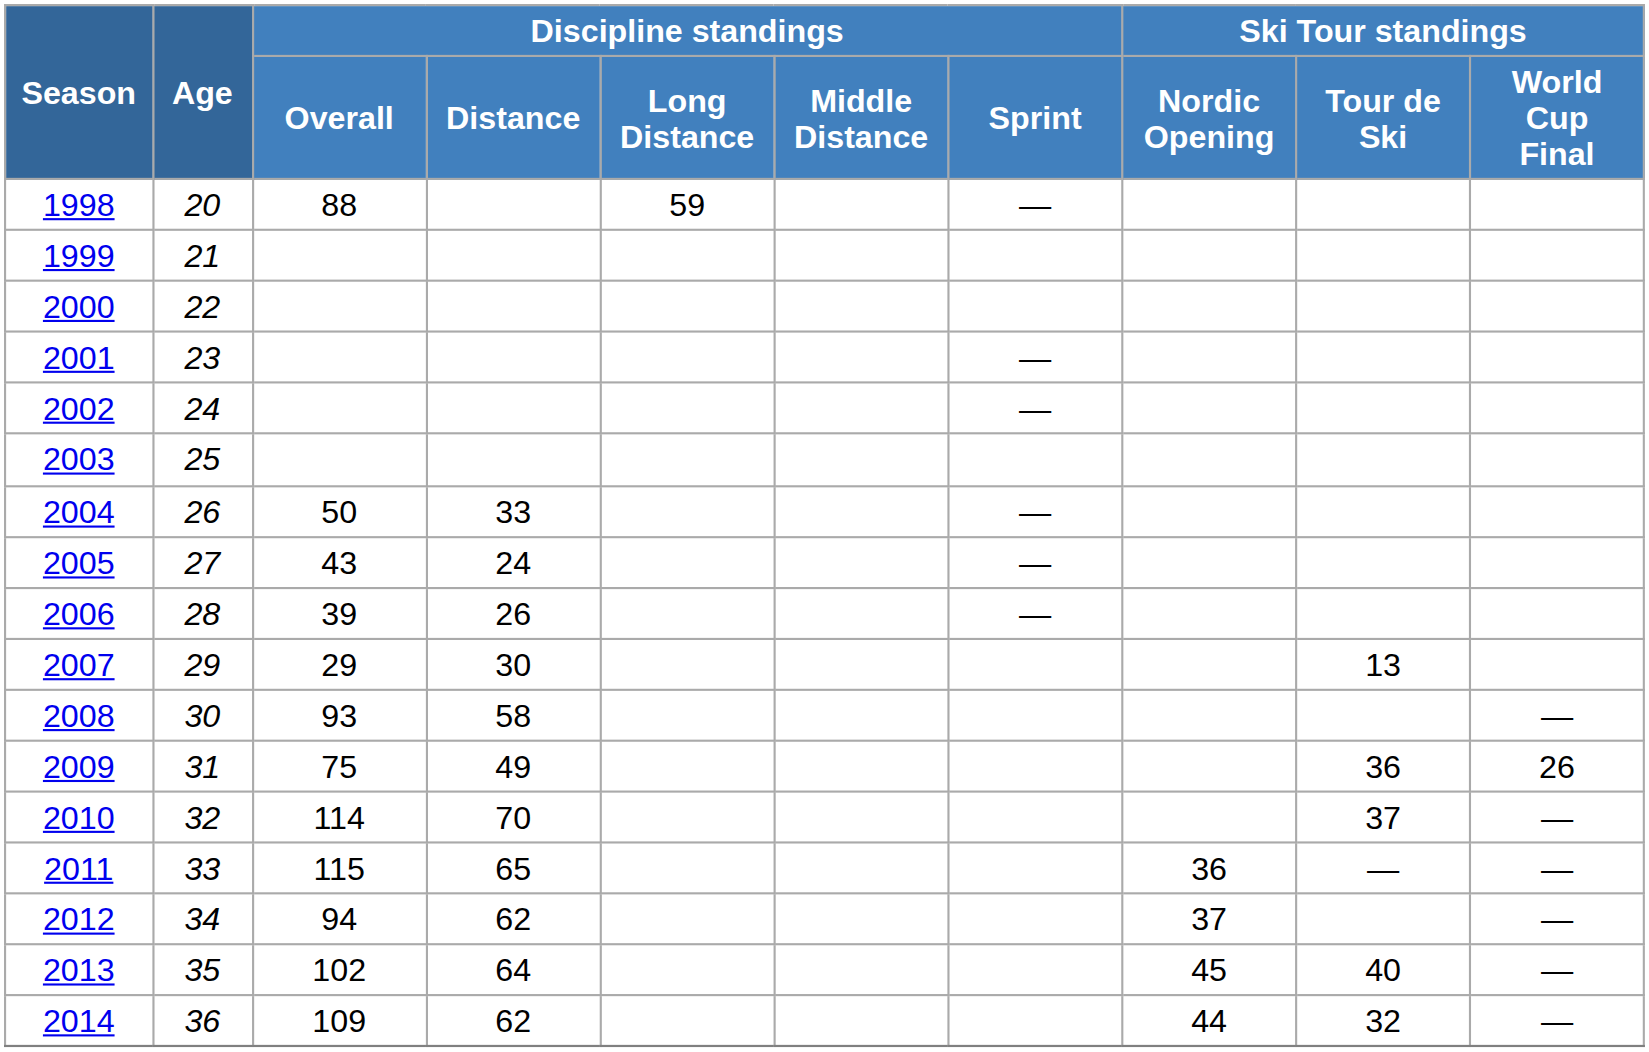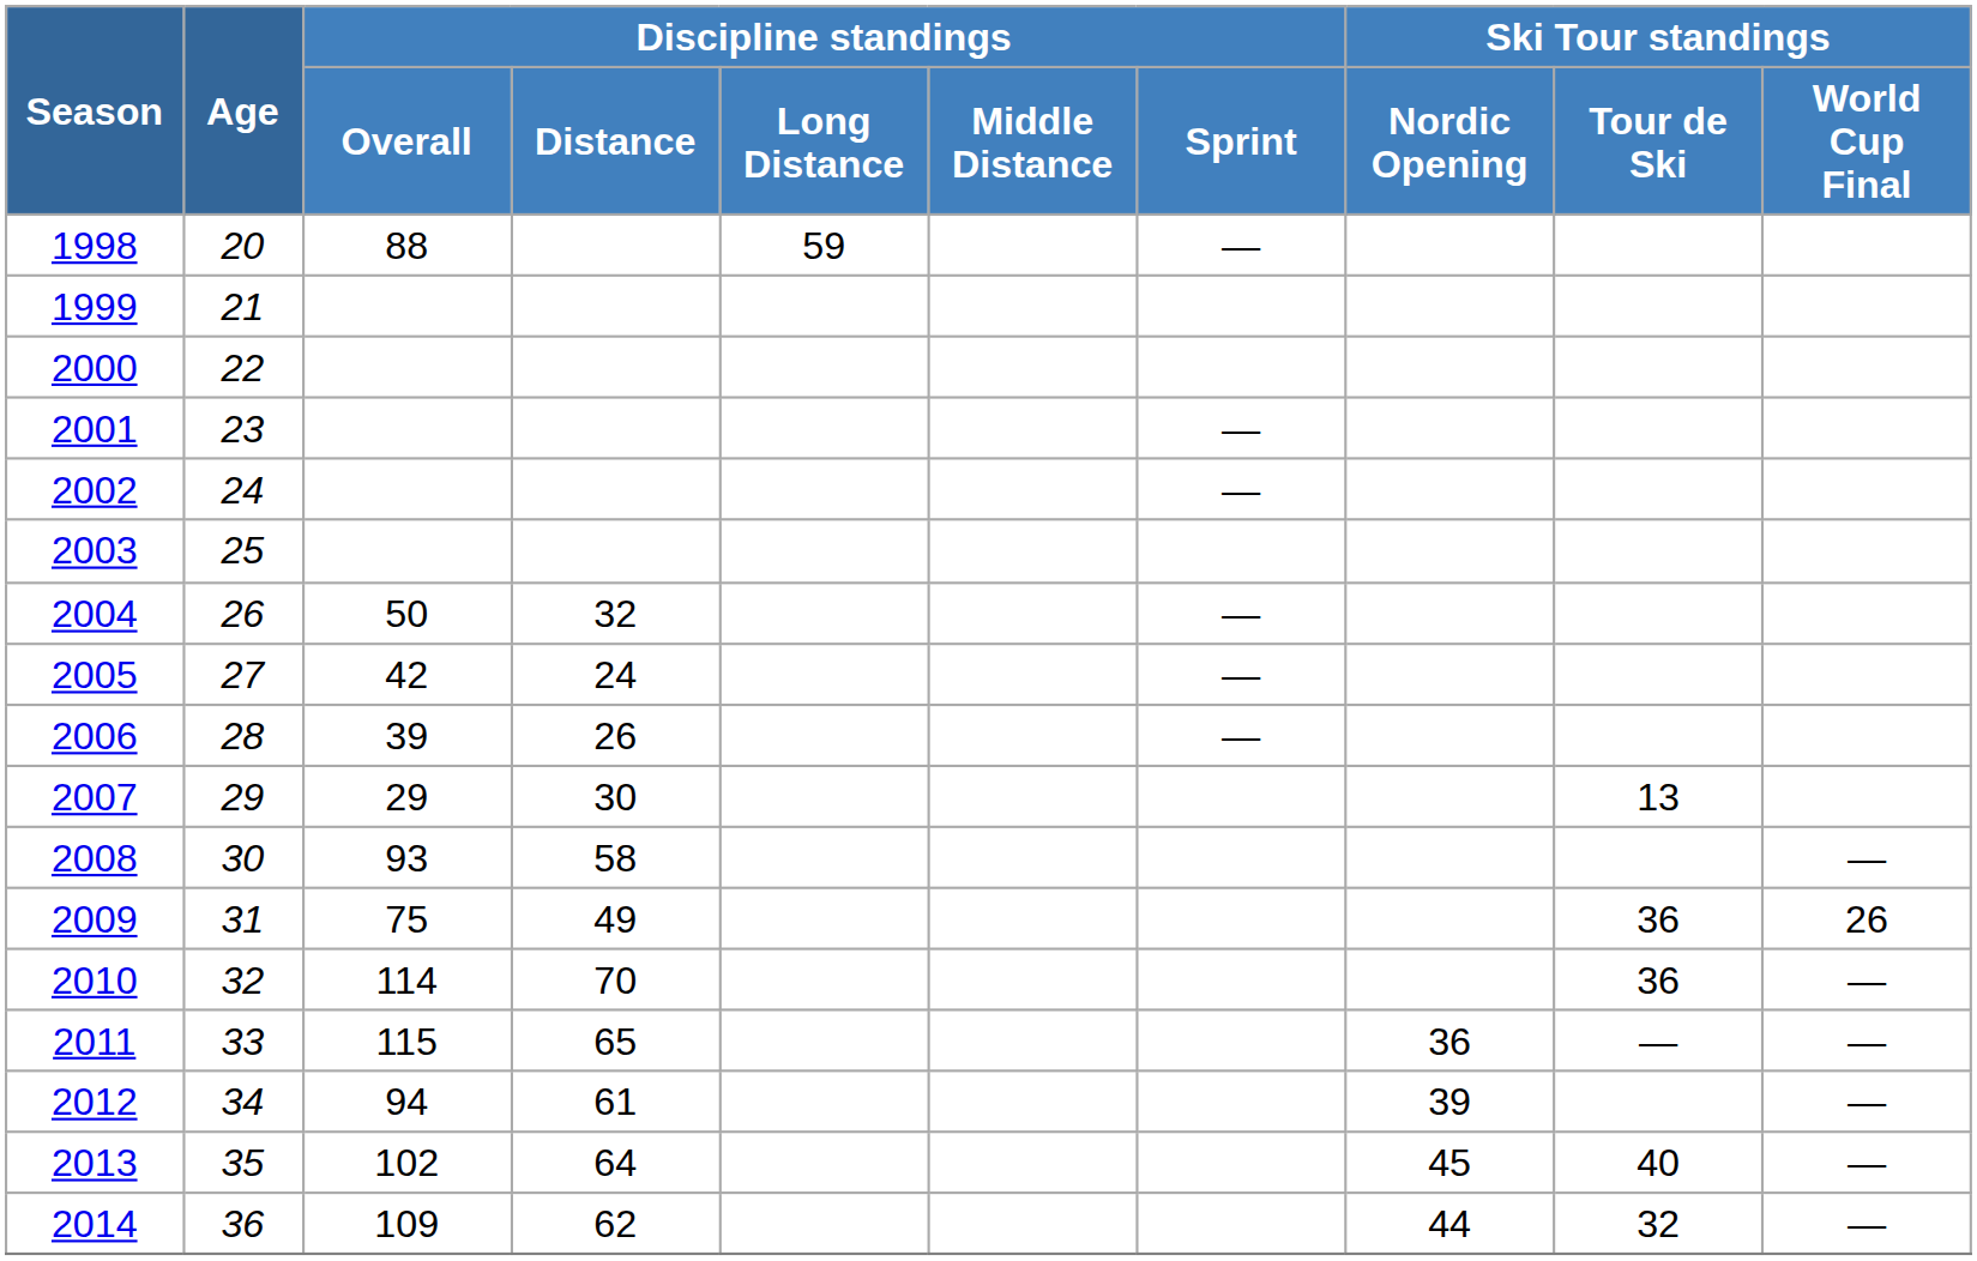2004 | Discipline standings / Distance: 33 -> 32
2005 | Discipline standings / Overall: 43 -> 42
2010 | Ski Tour standings / Tour de Ski: 37 -> 36
2012 | Discipline standings / Distance: 62 -> 61
2012 | Ski Tour standings / Nordic Opening: 37 -> 39
